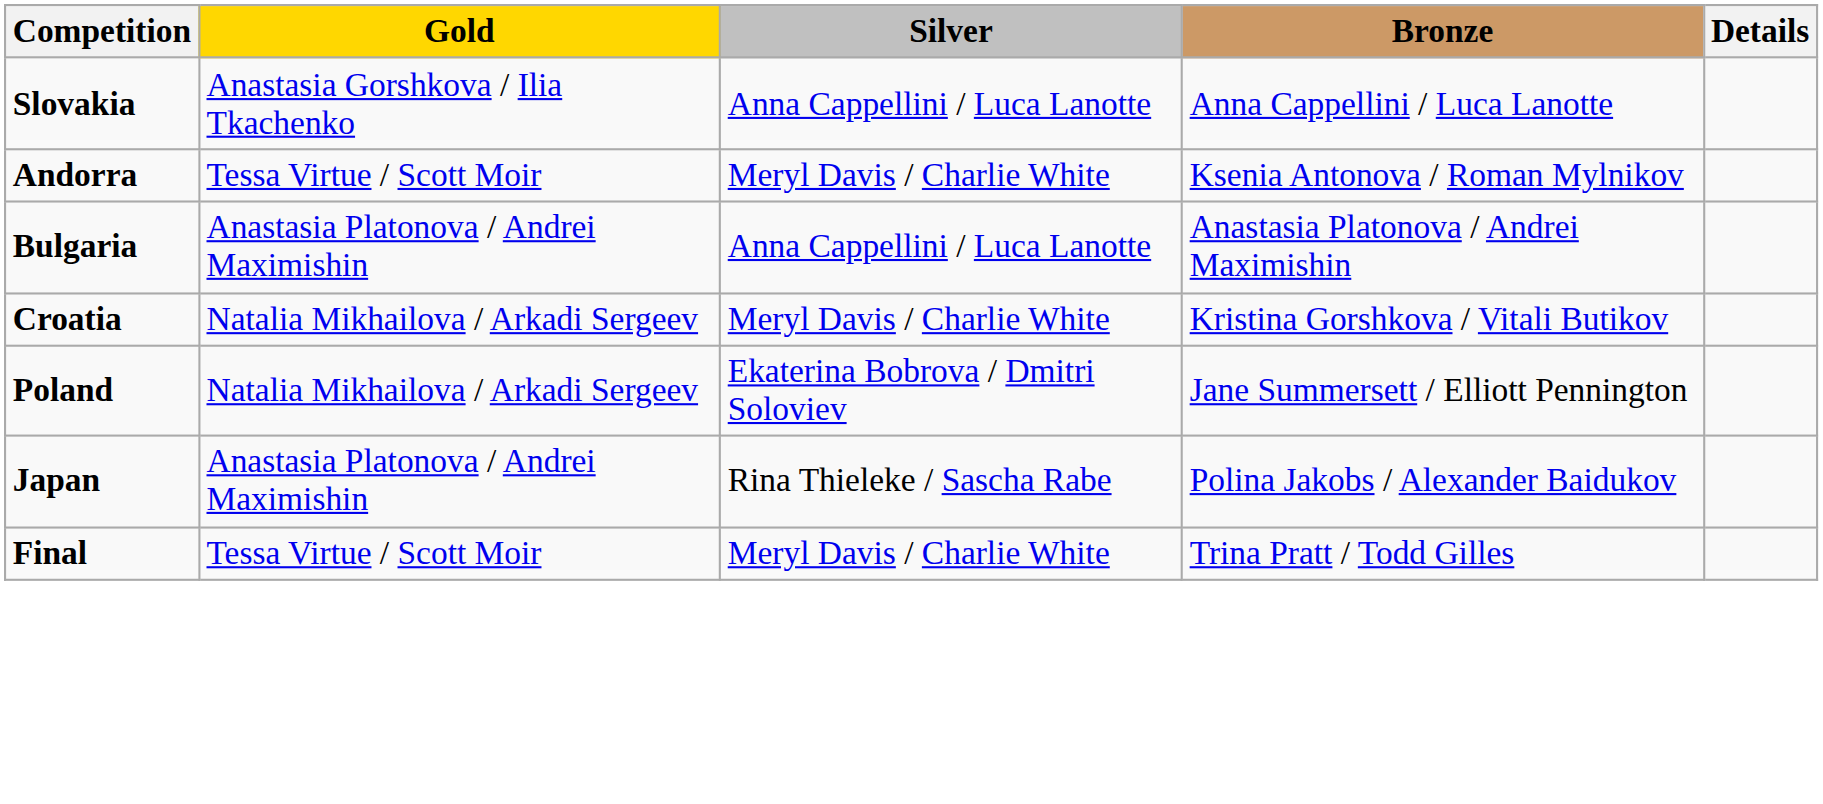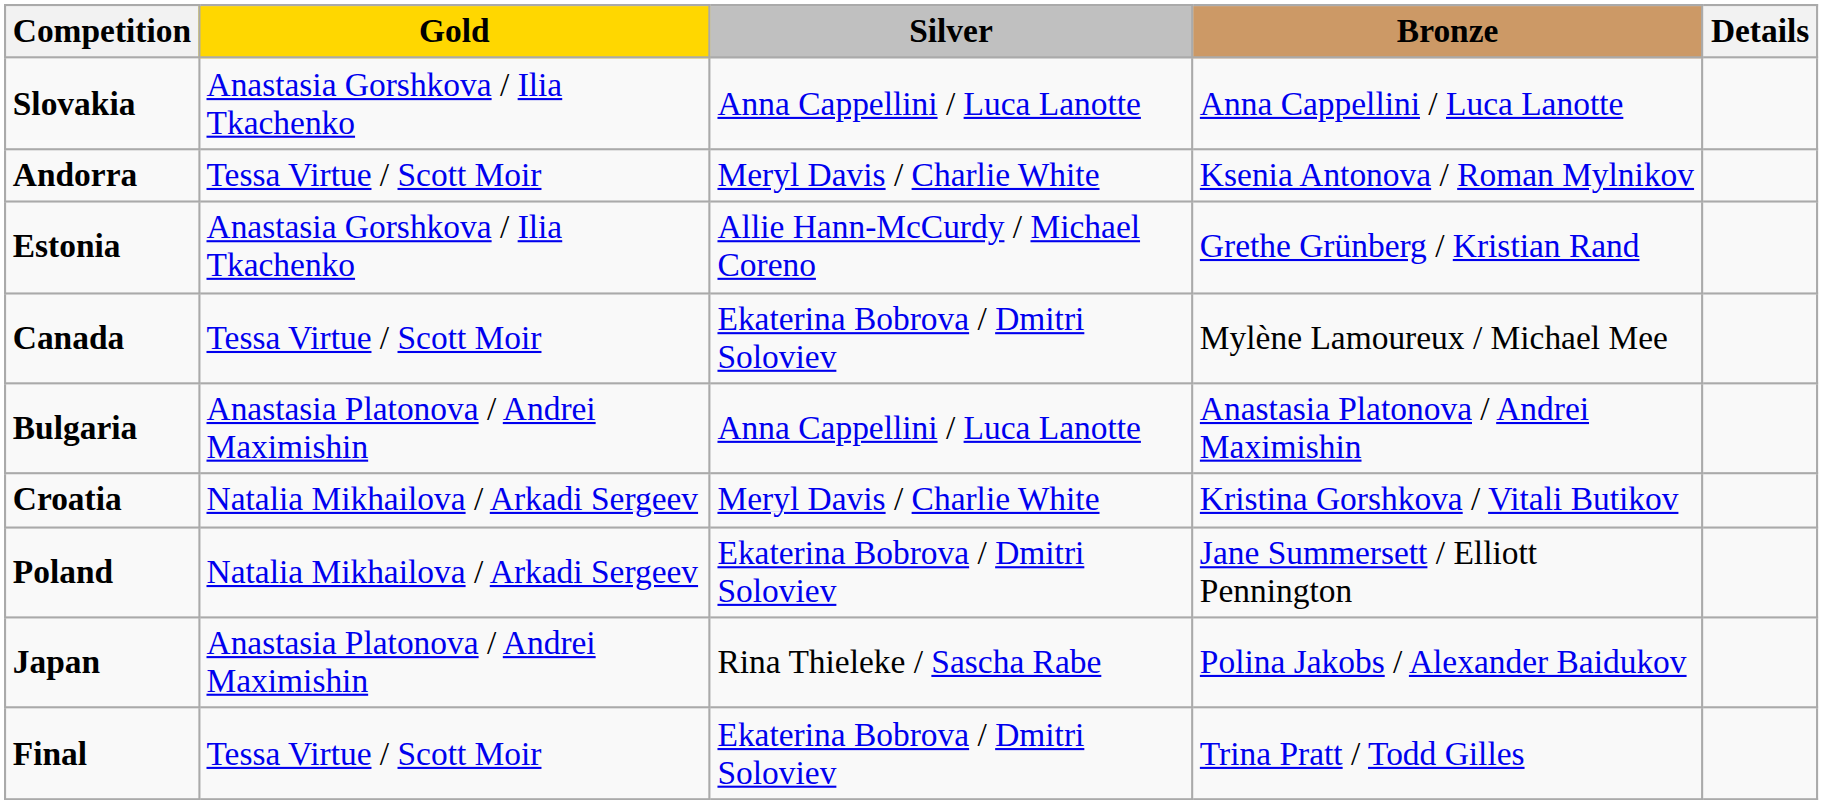+ row: Estonia | Anastasia Gorshkova / Ilia Tkachenko | Allie Hann-McCurdy / Michael Coreno | Grethe Grünberg / Kristian Rand
+ row: Canada | Tessa Virtue / Scott Moir | Ekaterina Bobrova / Dmitri Soloviev | Mylène Lamoureux / Michael Mee
Final | Silver: Meryl Davis / Charlie White -> Ekaterina Bobrova / Dmitri Soloviev
